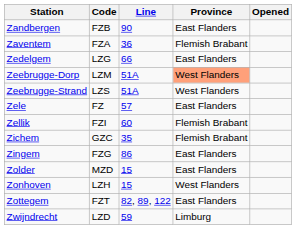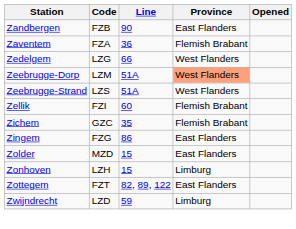Zedelgem | Province: East Flanders -> West Flanders
- row: Zele | FZ | 57 | East Flanders
Zonhoven | Province: West Flanders -> Limburg
